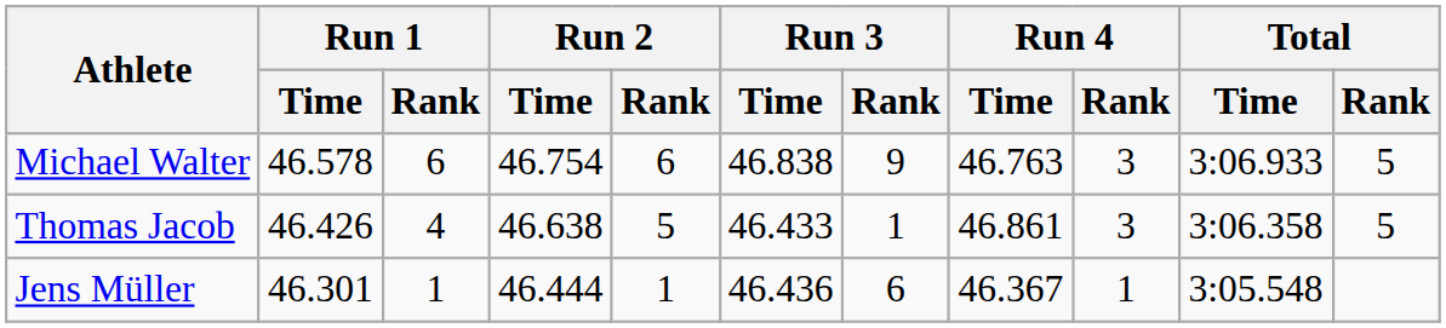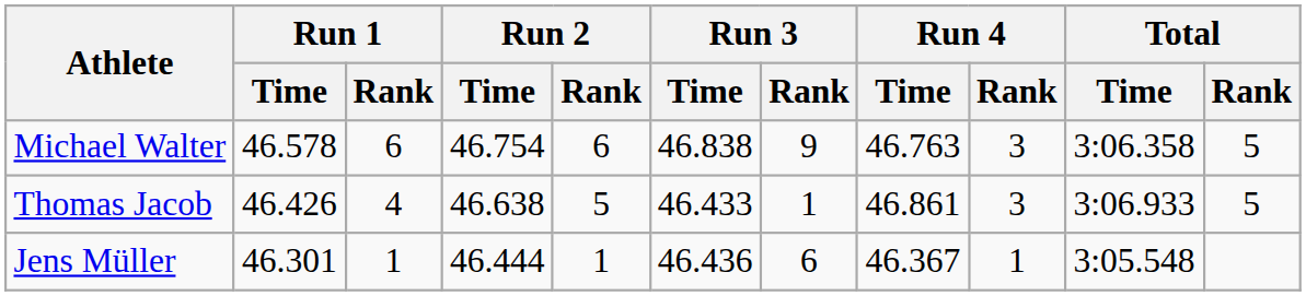Michael Walter | Total / Time: 3:06.933 -> 3:06.358
Thomas Jacob | Total / Time: 3:06.358 -> 3:06.933
